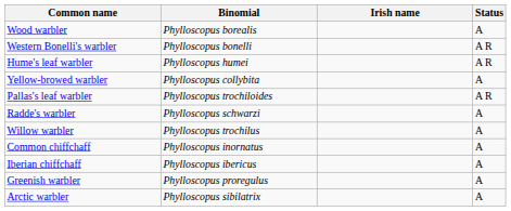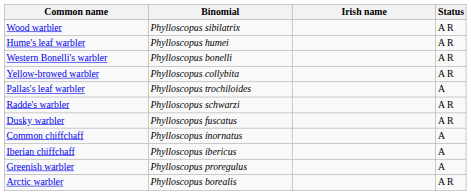Wood warbler | Binomial: Phylloscopus borealis -> Phylloscopus sibilatrix
Wood warbler | Status: A -> A R
rows swapped: Western Bonelli's warbler <-> Hume's leaf warbler
Yellow-browed warbler | Status: A -> A R
Pallas's leaf warbler | Status: A R -> A
Radde's warbler | Status: A -> A R
+ row: Dusky warbler | Phylloscopus fuscatus | A R
- row: Willow warbler | Phylloscopus trochilus | A
Arctic warbler | Binomial: Phylloscopus sibilatrix -> Phylloscopus borealis
Arctic warbler | Status: A -> A R
